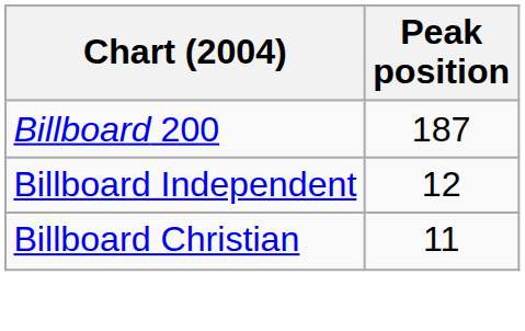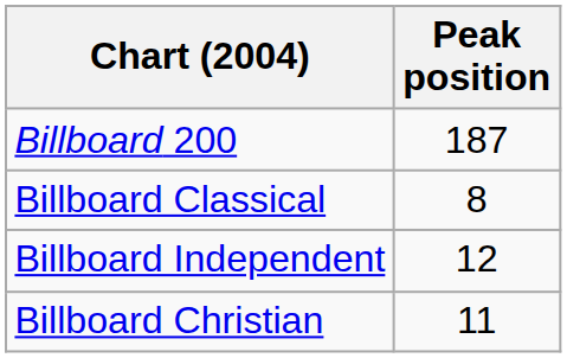+ row: Billboard Classical | 8
